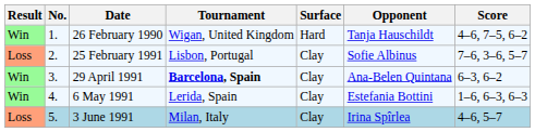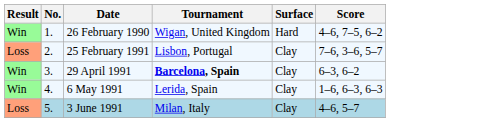- column: Opponent | Tanja Hauschildt | Sofie Albinus | Ana-Belen Quintana | Estefania Bottini | Irina Spîrlea
